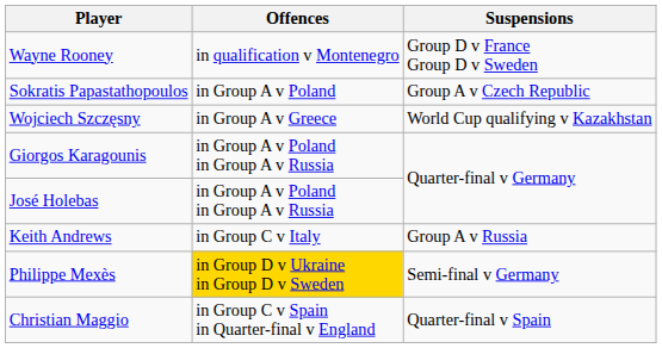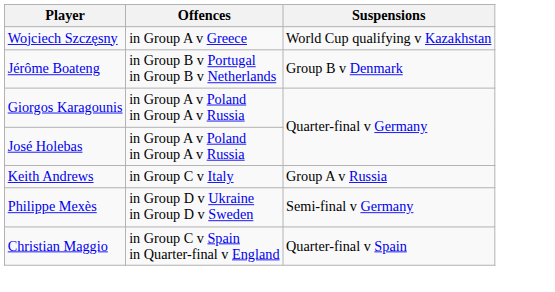- row: Wayne Rooney | in qualification v Montenegro | Group D v France Group D v Sweden
- row: Sokratis Papastathopoulos | in Group A v Poland | Group A v Czech Republic
+ row: Jérôme Boateng | in Group B v Portugal in Group B v Netherlands | Group B v Denmark
Philippe Mexès | Offences: gold background -> no background
